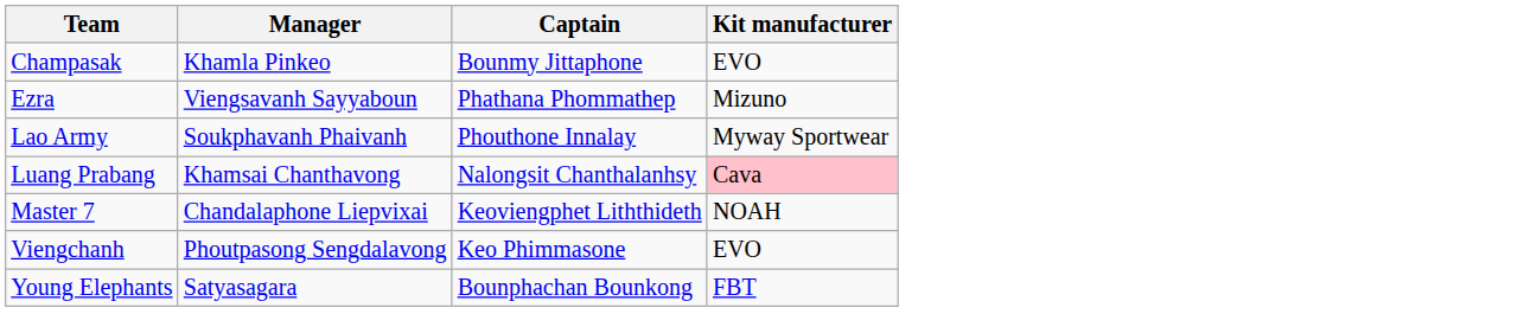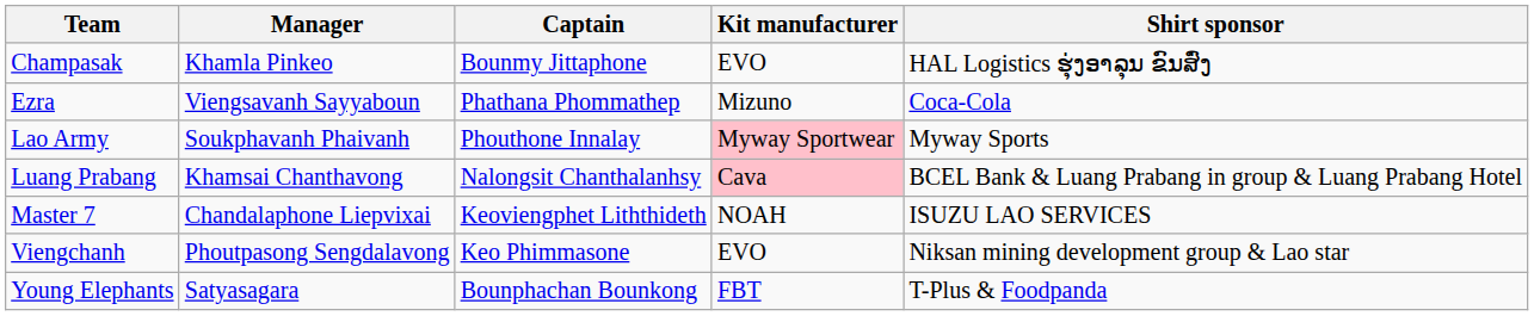+ column: Shirt sponsor | HAL Logistics ຮຸ່ງອາລຸນ ຂົນສົ່ງ | Coca-Cola | Myway Sports | BCEL Bank & Luang Prabang in group & Luang Prabang Hotel | ISUZU LAO SERVICES | Niksan mining development group & Lao star | T-Plus & Foodpanda
Lao Army | Kit manufacturer: no background -> pink background
